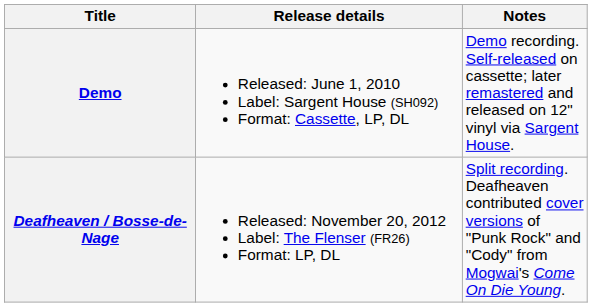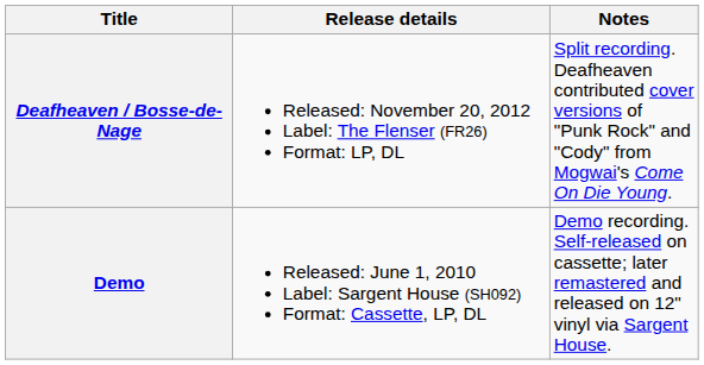rows swapped: Demo <-> Deafheaven / Bosse-de-Nage
